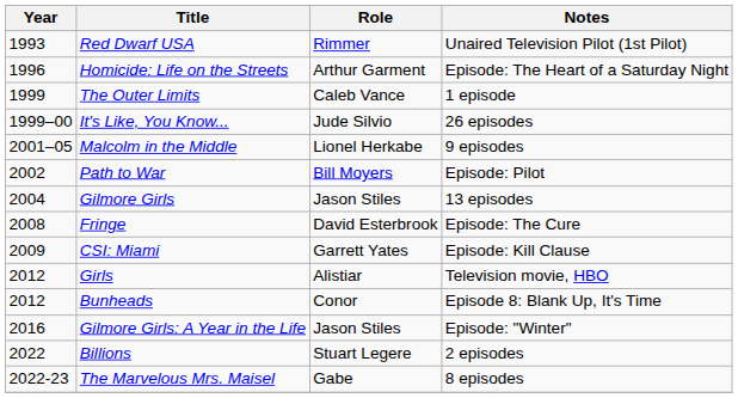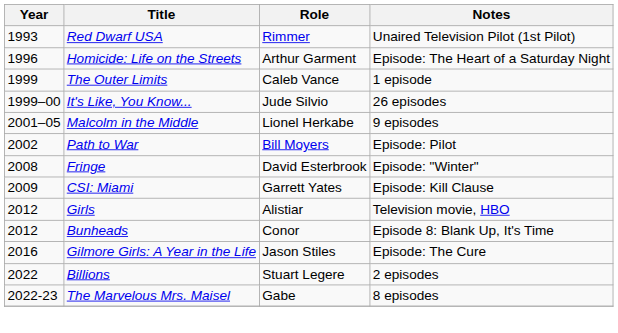- row: 2004 | Gilmore Girls | Jason Stiles | 13 episodes
Fringe | Notes: Episode: The Cure -> Episode: "Winter"
Gilmore Girls: A Year in the Life | Notes: Episode: "Winter" -> Episode: The Cure
